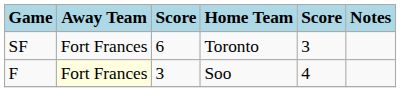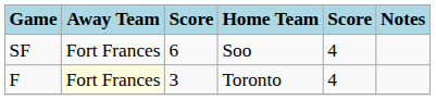SF | Home Team: Toronto -> Soo
SF | column 5: 3 -> 4
F | Home Team: Soo -> Toronto
